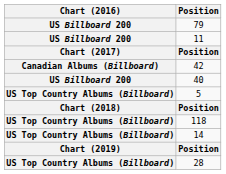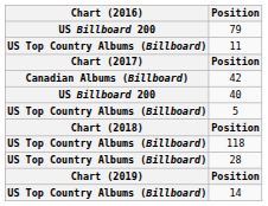11 | Chart (2016): US Billboard 200 -> US Top Country Albums (Billboard)
rows swapped: 14 <-> 28
